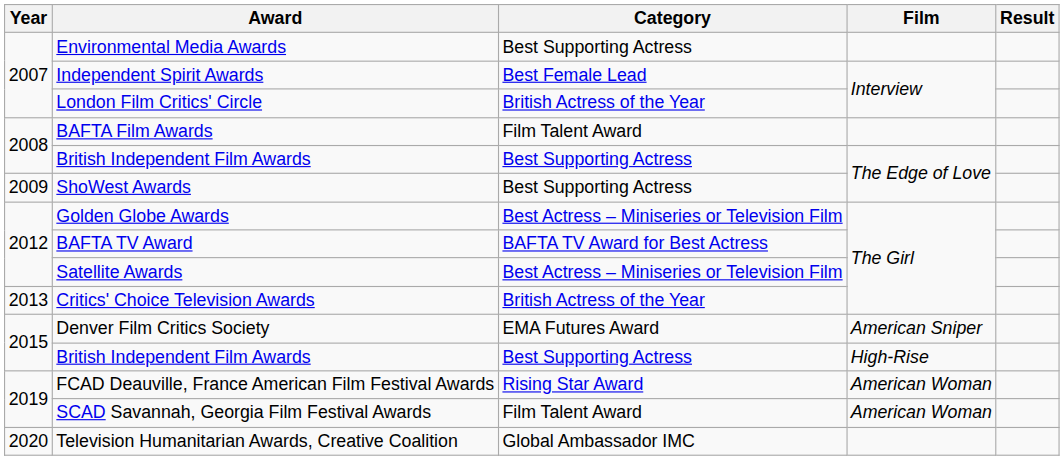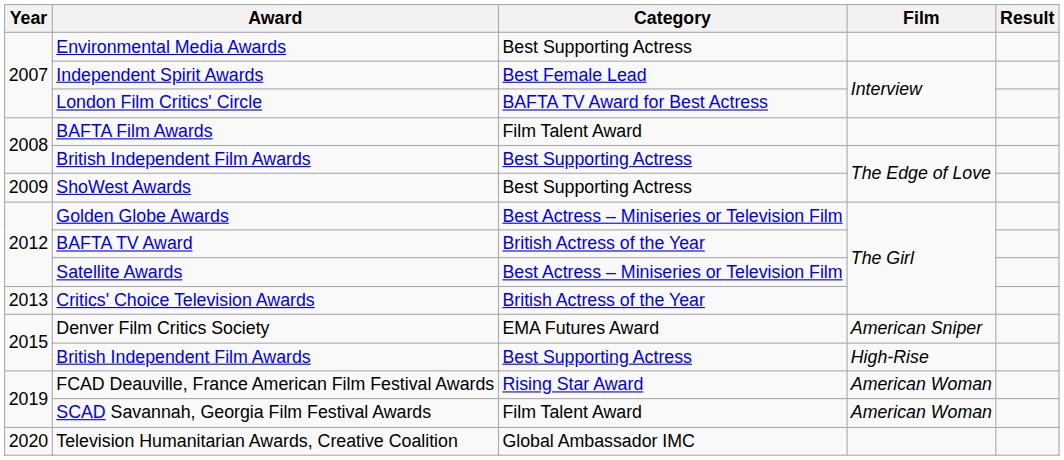London Film Critics' Circle | Category: British Actress of the Year -> BAFTA TV Award for Best Actress
BAFTA TV Award | Category: BAFTA TV Award for Best Actress -> British Actress of the Year
